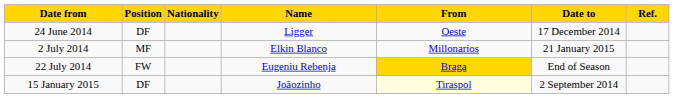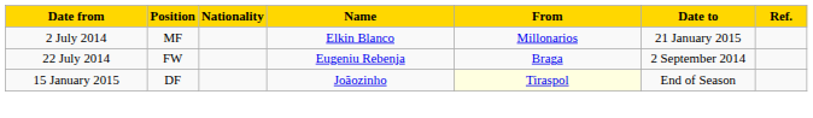- row: 24 June 2014 | DF | Ligger | Oeste | 17 December 2014
22 July 2014 | From: gold background -> no background
22 July 2014 | Date to: End of Season -> 2 September 2014
15 January 2015 | Date to: 2 September 2014 -> End of Season
